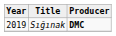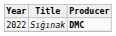Sığınak | Year: 2019 -> 2022
